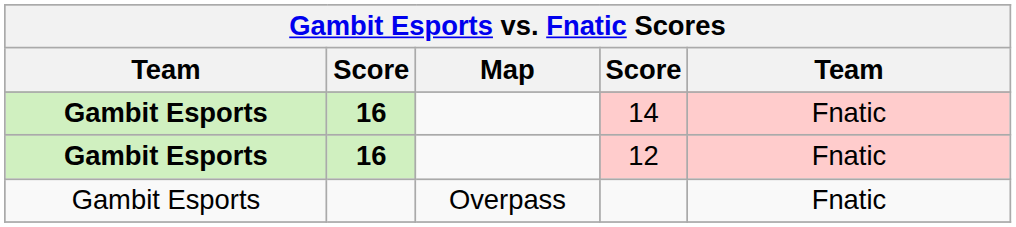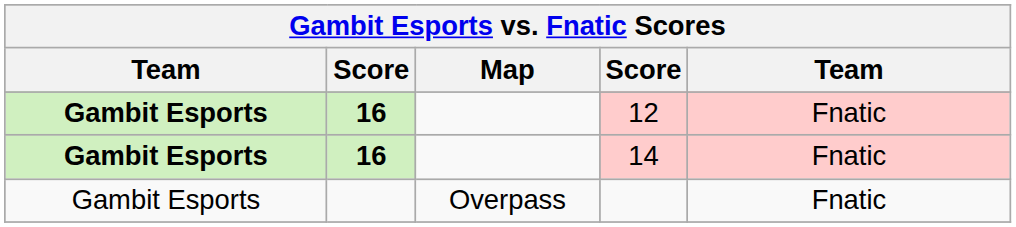rows swapped: 14 <-> 12
